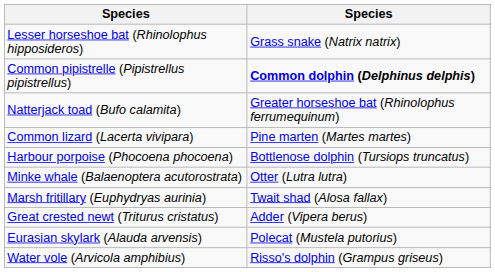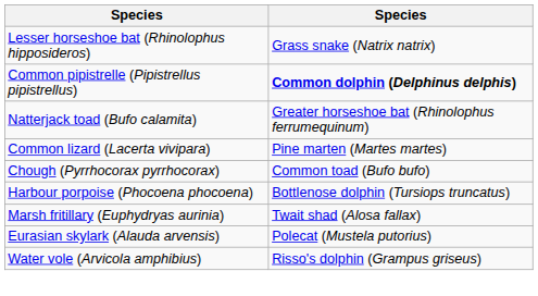+ row: Chough (Pyrrhocorax pyrrhocorax) | Common toad (Bufo bufo)
- row: Minke whale (Balaenoptera acutorostrata) | Otter (Lutra lutra)
- row: Great crested newt (Triturus cristatus) | Adder (Vipera berus)
